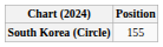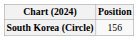South Korea (Circle) | Position: 155 -> 156
